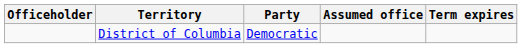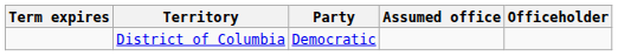columns swapped: Officeholder <-> Term expires
